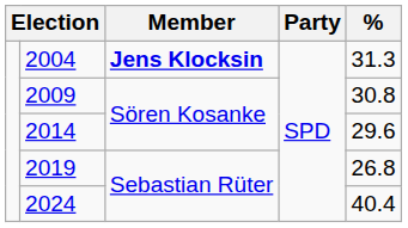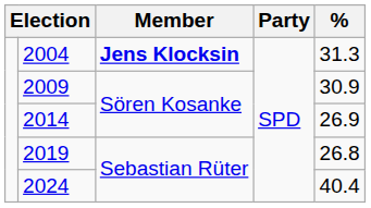2009 | %: 30.8 -> 30.9
2014 | %: 29.6 -> 26.9
